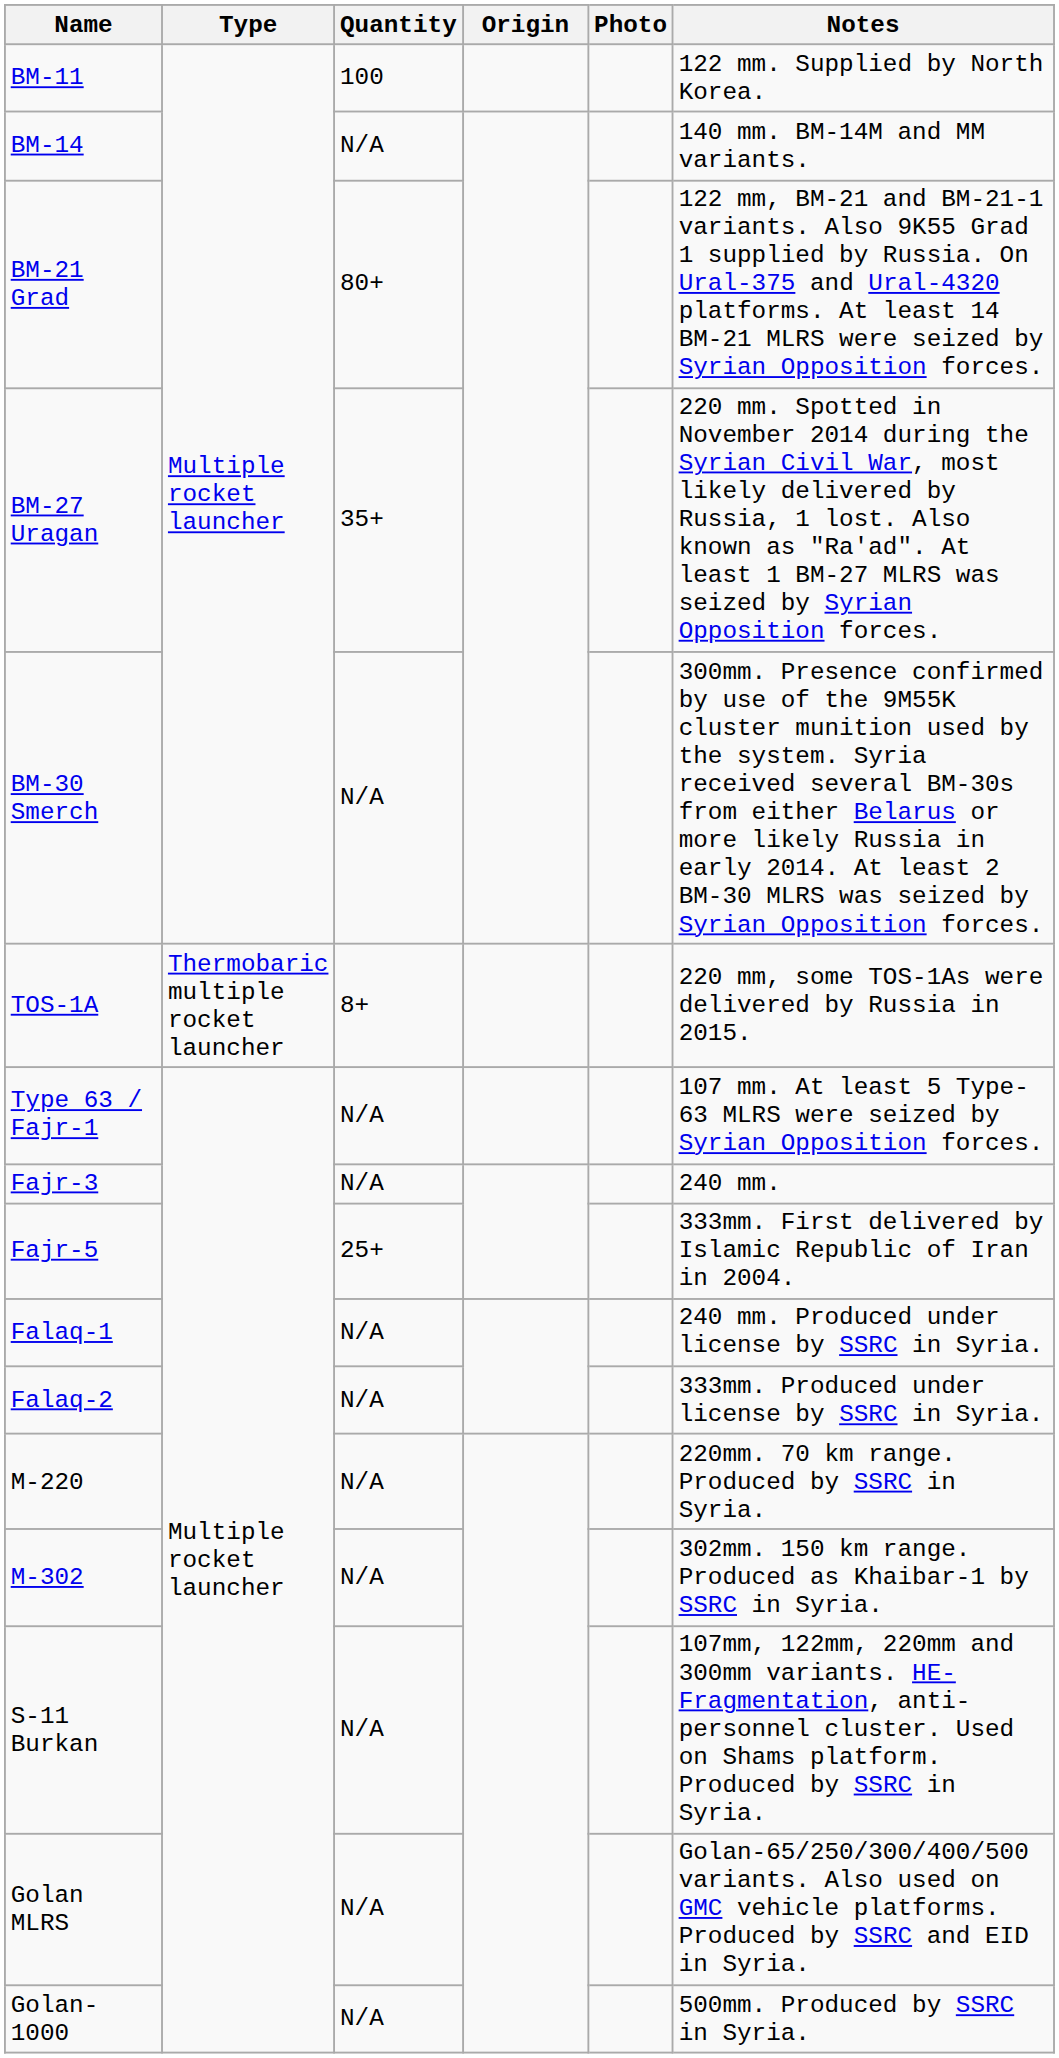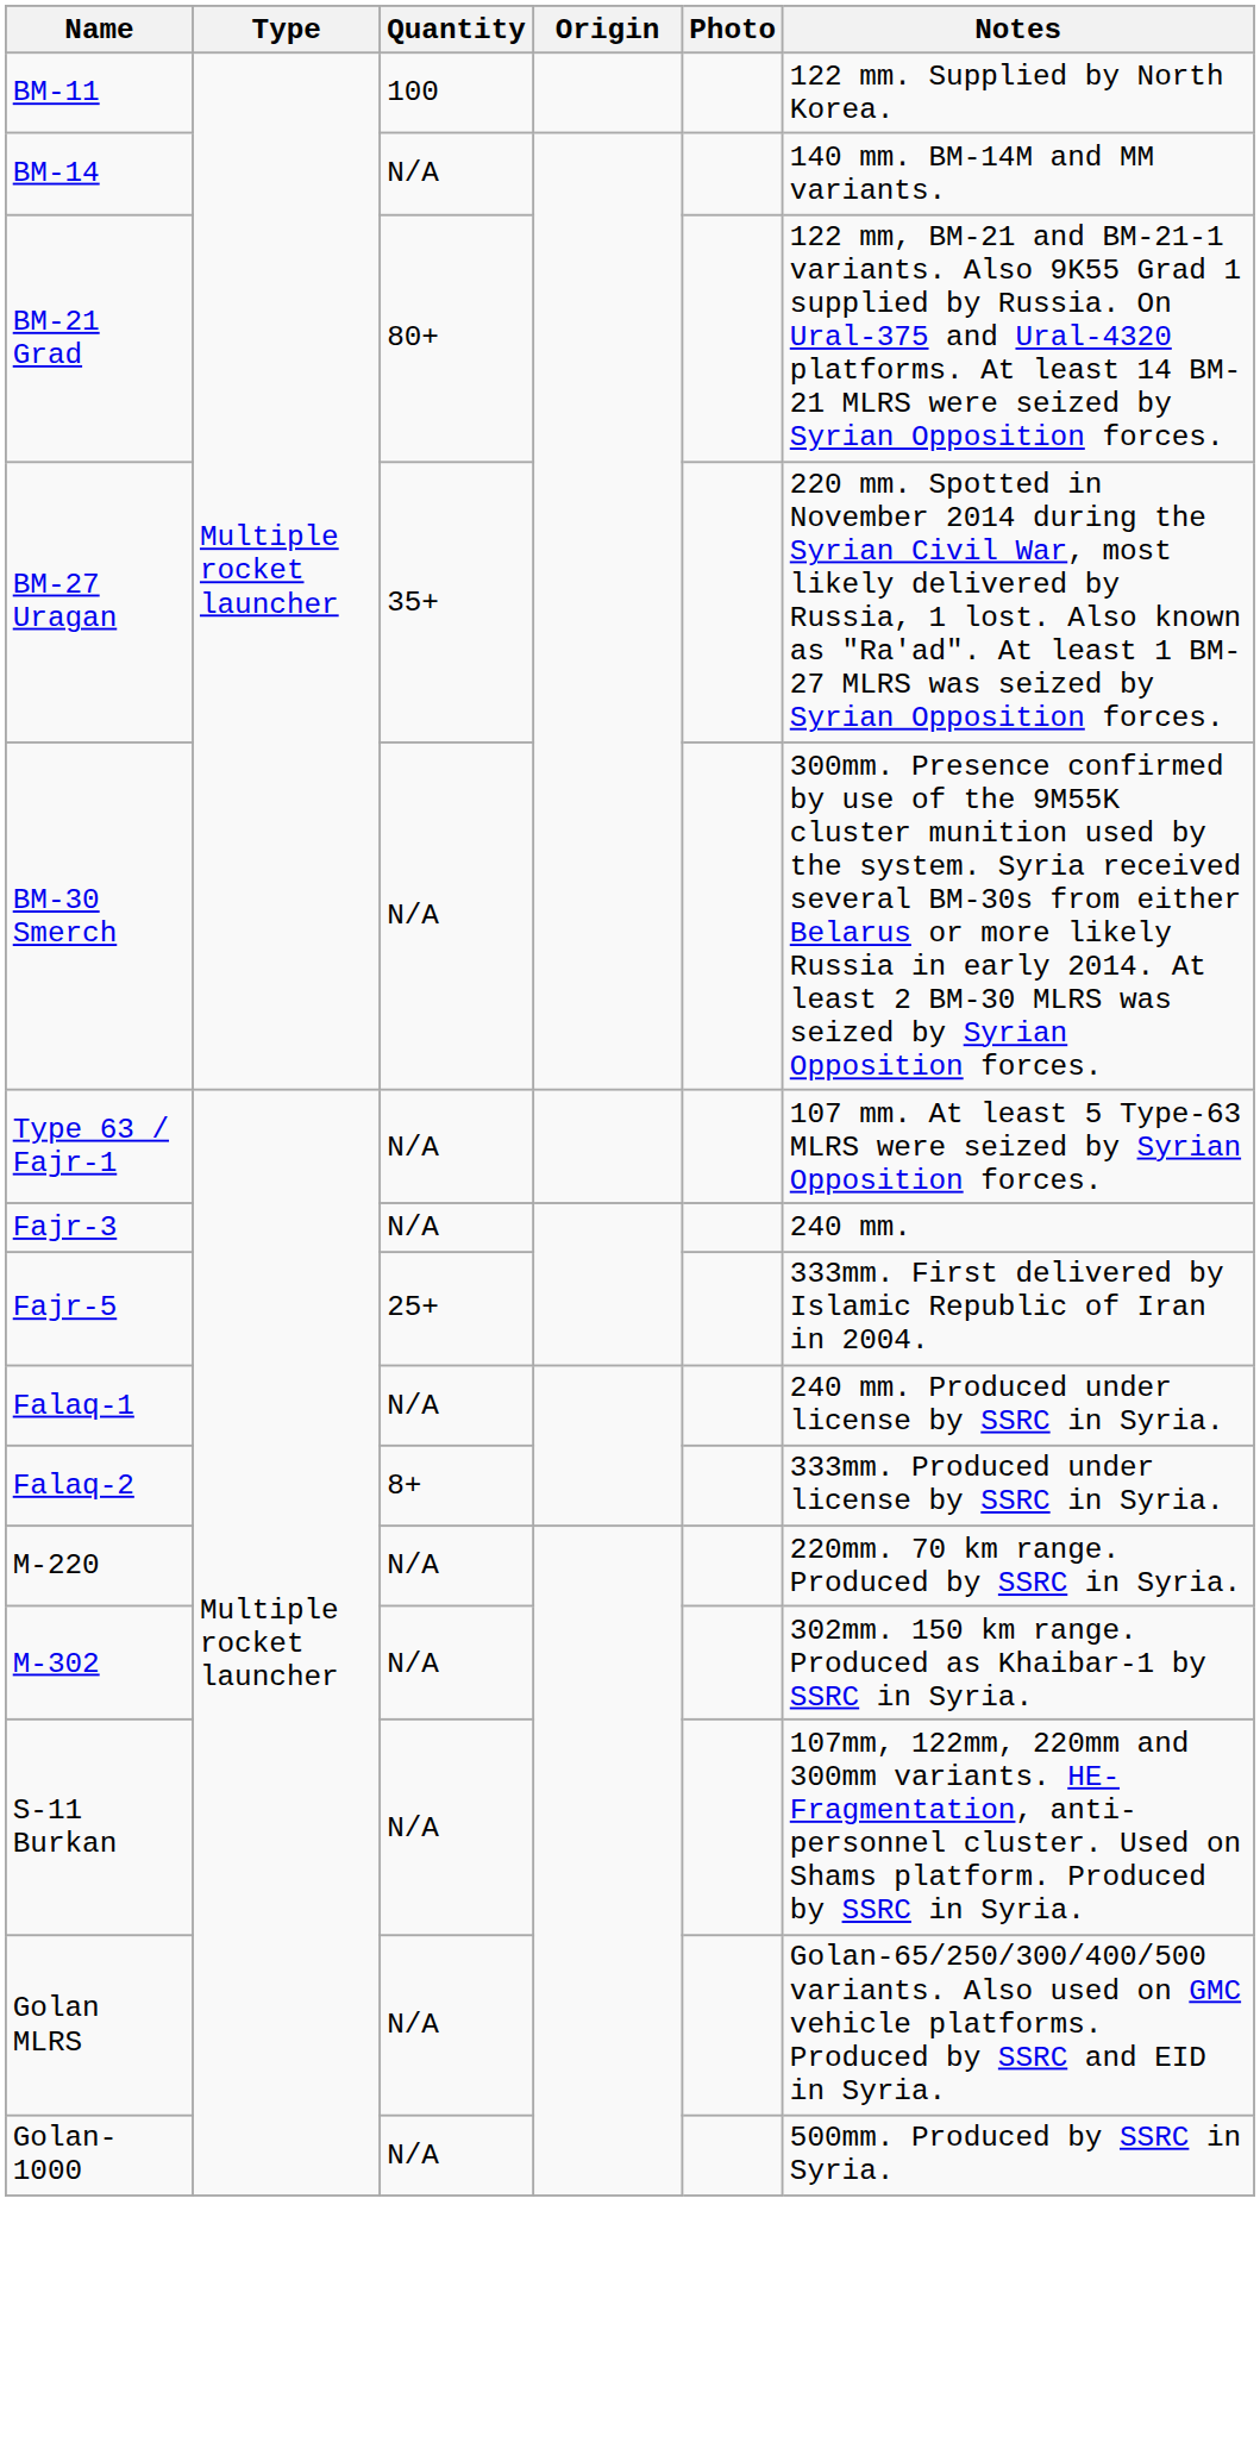- row: TOS-1A | Thermobaric multiple rocket launcher | 8+ | 220 mm, some TOS-1As were delivered by Russia in 2015.
Falaq-2 | Quantity: N/A -> 8+
